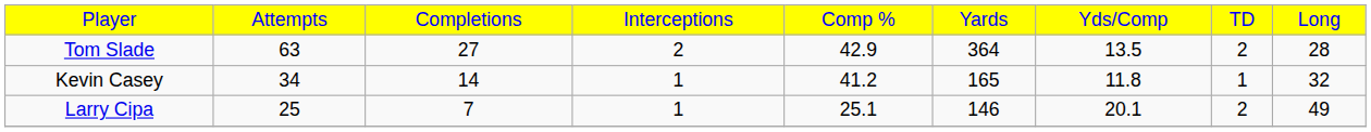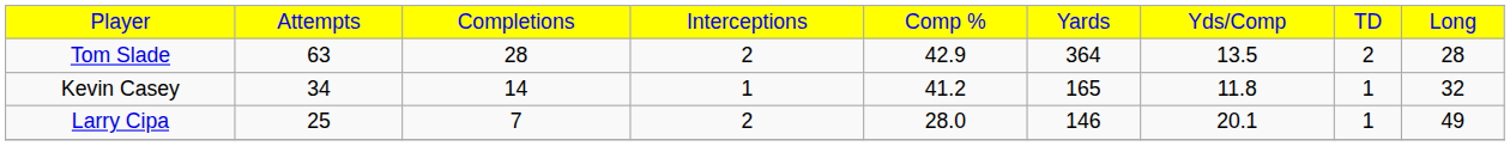Tom Slade | column 3: 27 -> 28
Larry Cipa | column 4: 1 -> 2
Larry Cipa | column 5: 25.1 -> 28.0
Larry Cipa | column 8: 2 -> 1
